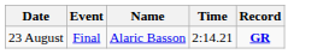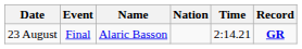+ column: Nation
